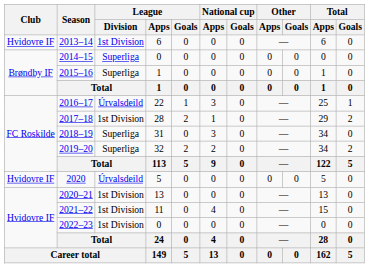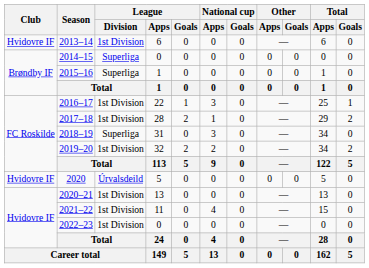2016–17 | League / Division: Úrvalsdeild -> 1st Division
2019–20 | League / Division: Superliga -> 1st Division
